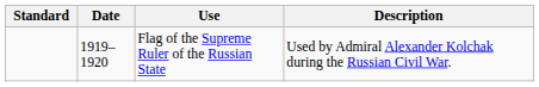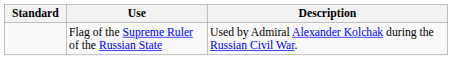- column: Date | 1919–1920
